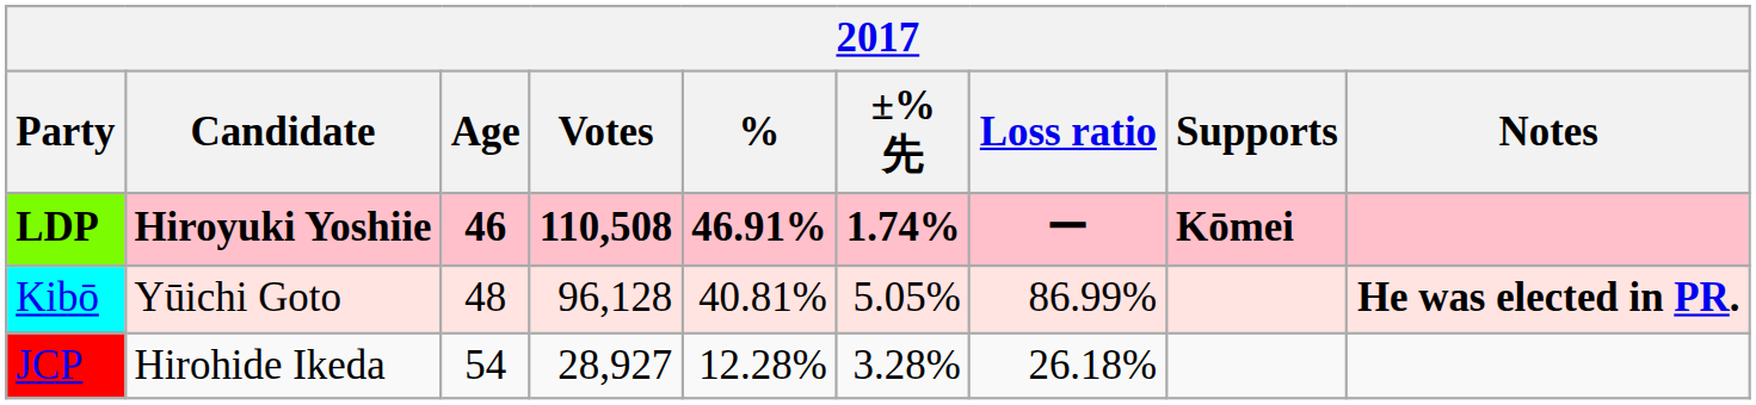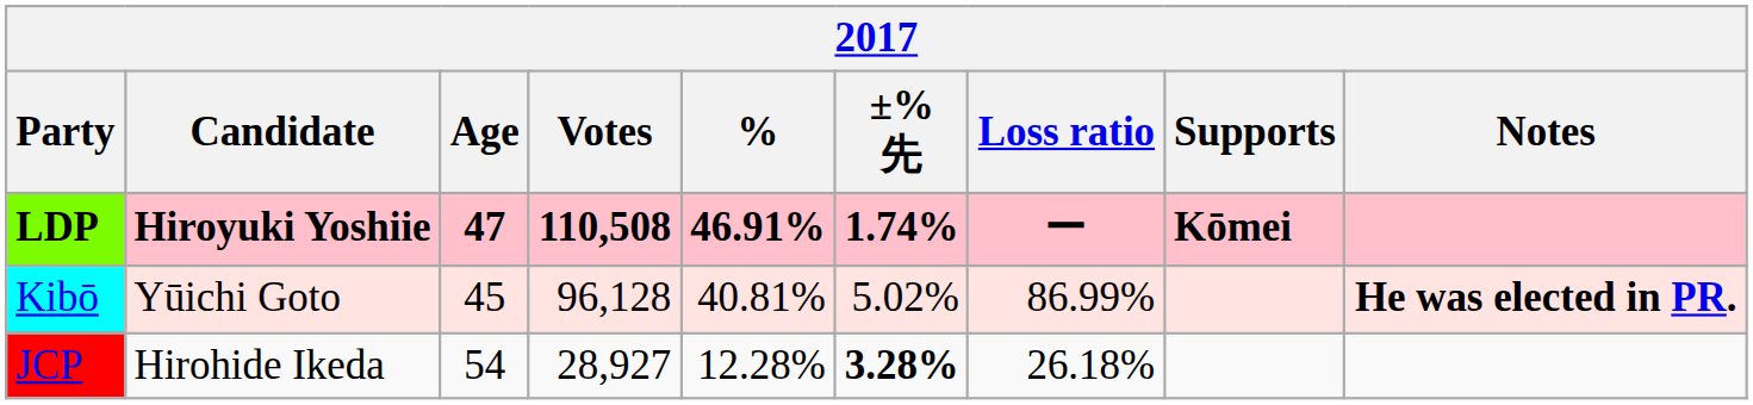LDP | Age: 46 -> 47
Kibō | Age: 48 -> 45
Kibō | ±% 先: 5.05% -> 5.02%
JCP | ±% 先: normal -> bold
